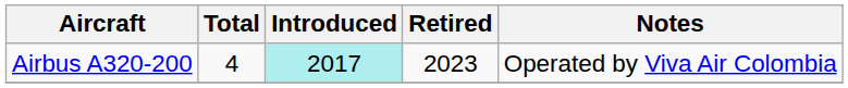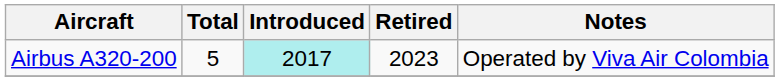Airbus A320-200 | Total: 4 -> 5
